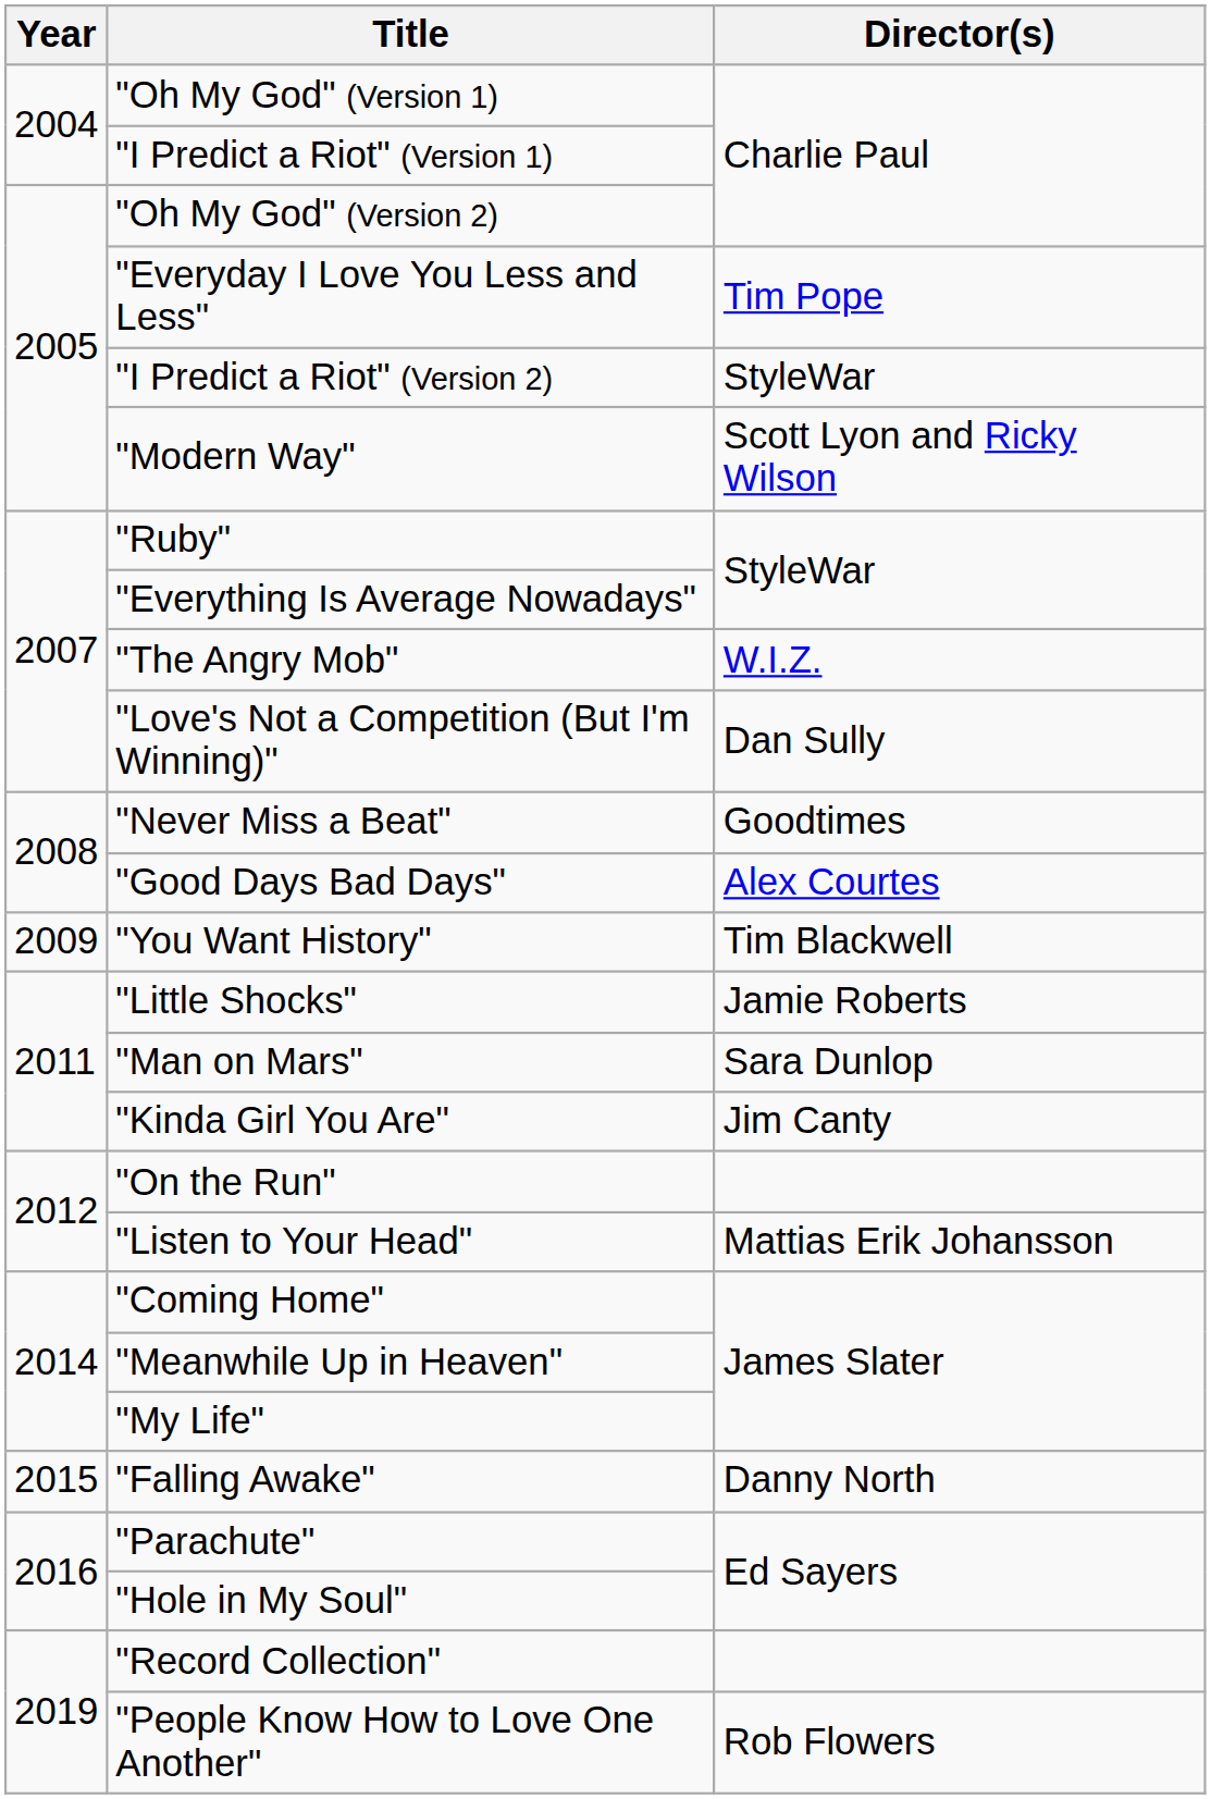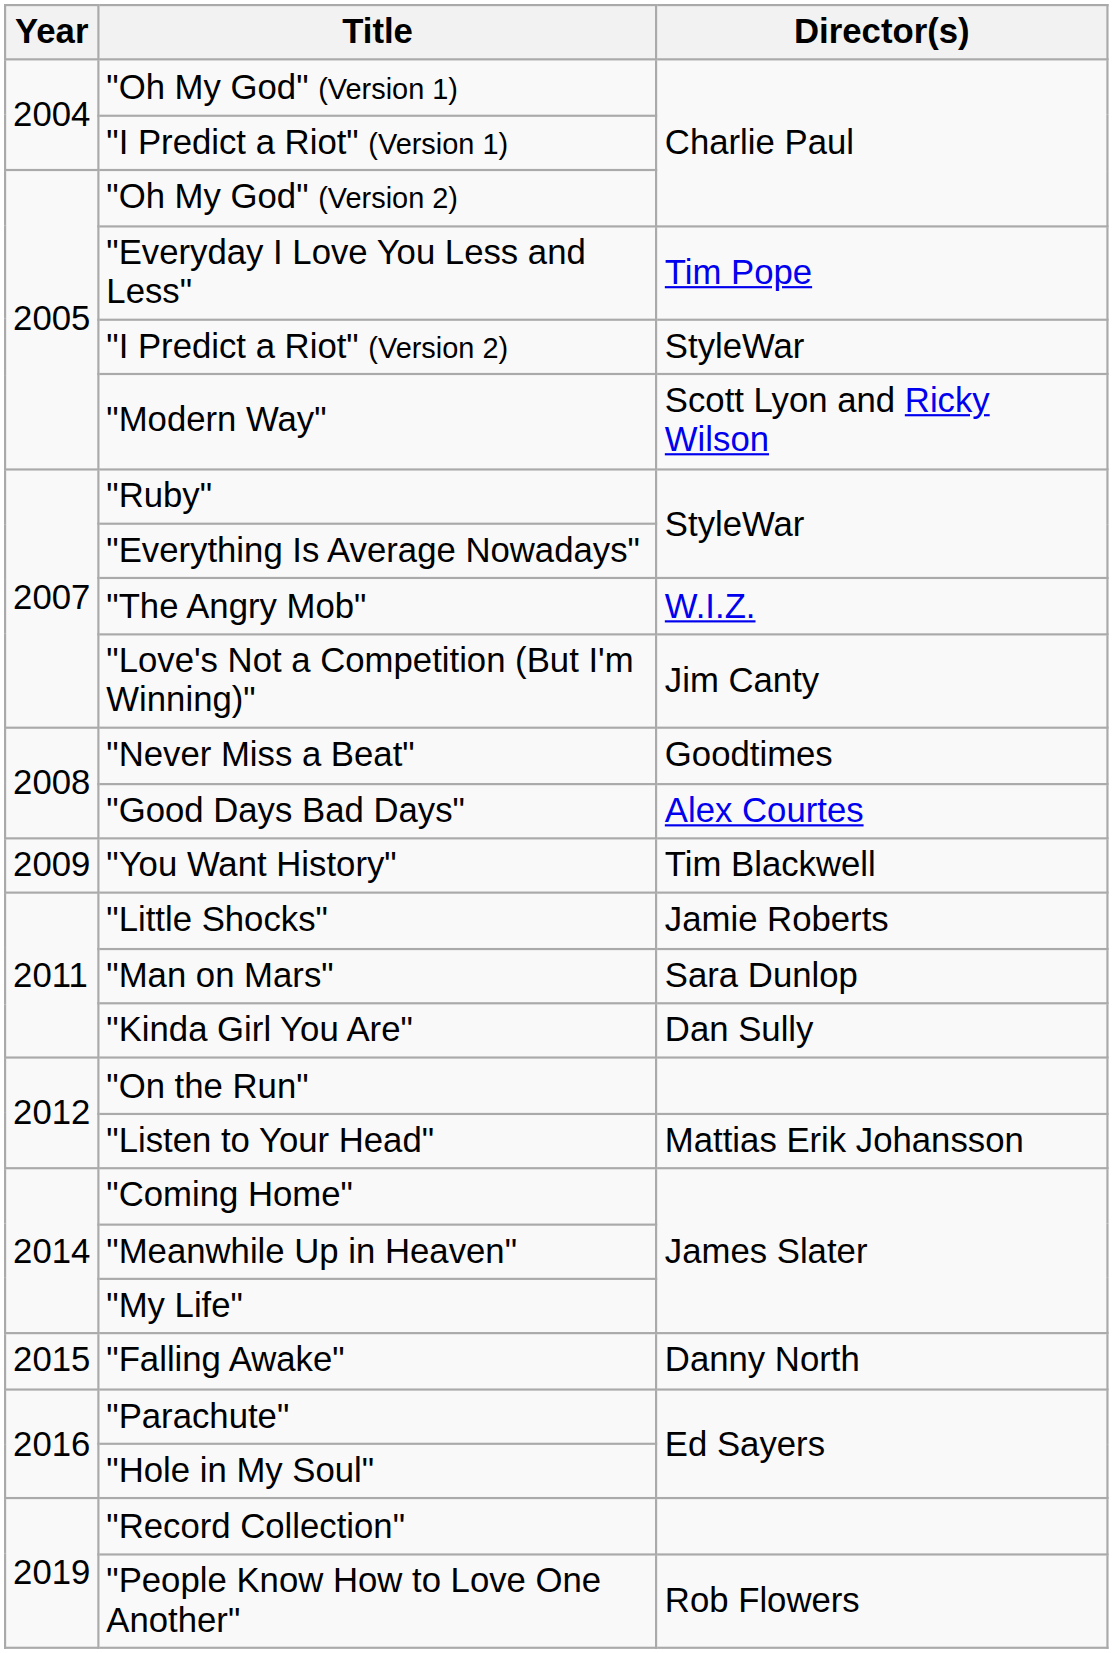"Love's Not a Competition (But I'm Winning)" | Director(s): Dan Sully -> Jim Canty
"Kinda Girl You Are" | Director(s): Jim Canty -> Dan Sully
